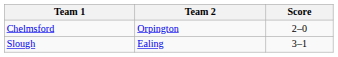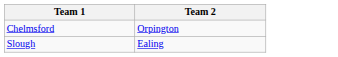- column: Score | 2–0 | 3–1
